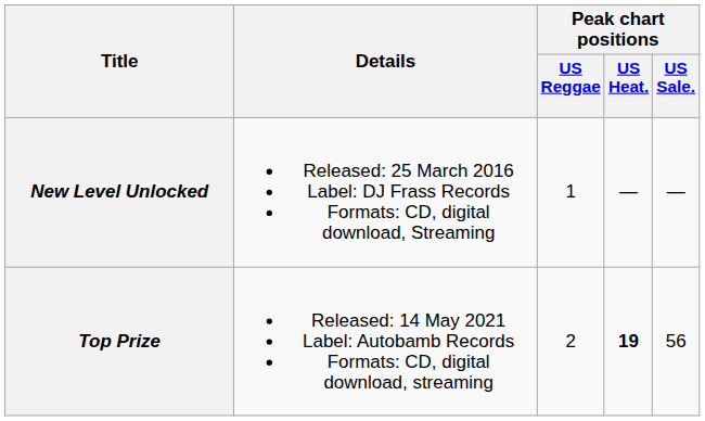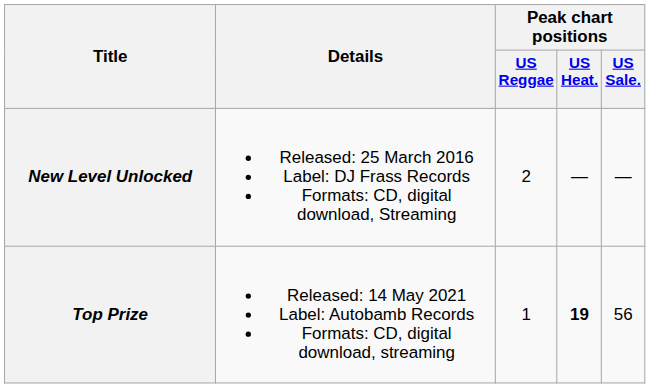New Level Unlocked | Peak chart positions / US Reggae: 1 -> 2
Top Prize | Peak chart positions / US Reggae: 2 -> 1
